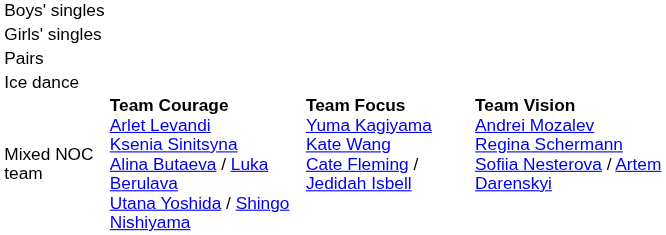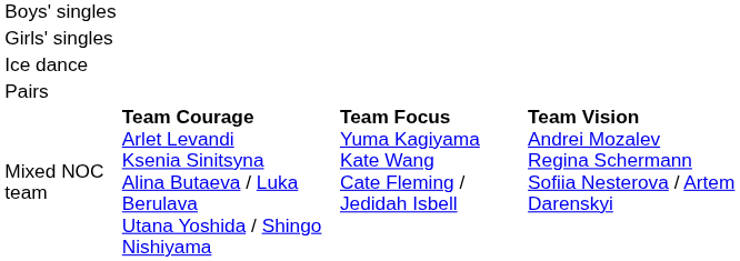rows swapped: Pairs <-> Ice dance
